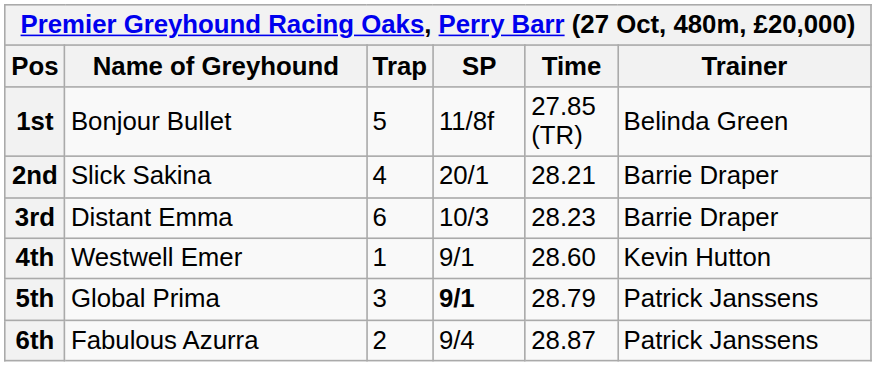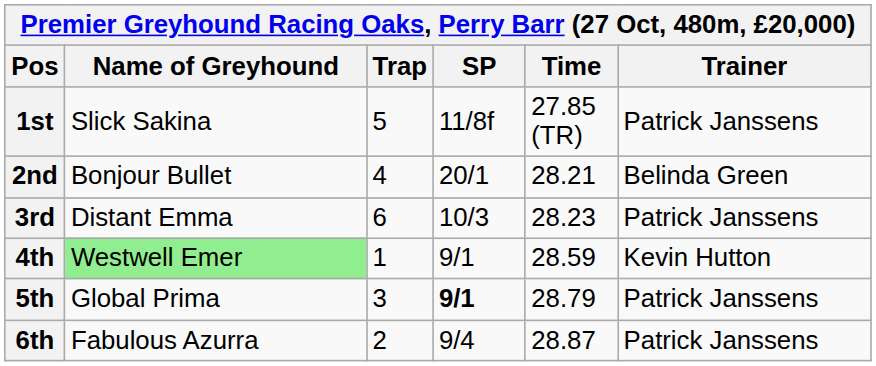1st | Name of Greyhound: Bonjour Bullet -> Slick Sakina
1st | Trainer: Belinda Green -> Patrick Janssens
2nd | Name of Greyhound: Slick Sakina -> Bonjour Bullet
2nd | Trainer: Barrie Draper -> Belinda Green
3rd | Trainer: Barrie Draper -> Patrick Janssens
4th | Name of Greyhound: no background -> lightgreen background
4th | Time: 28.60 -> 28.59
